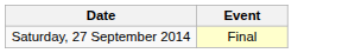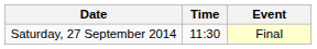+ column: Time | 11:30
